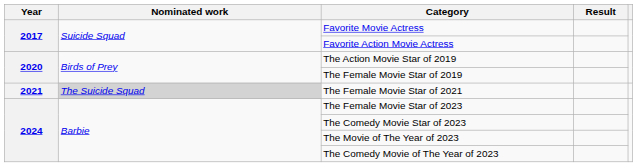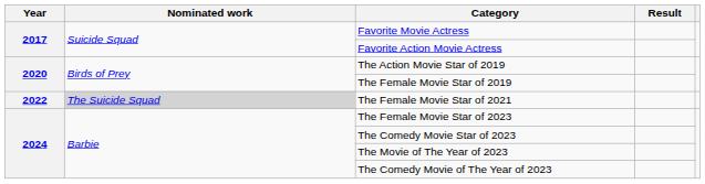The Female Movie Star of 2021 | Year: 2021 -> 2022
